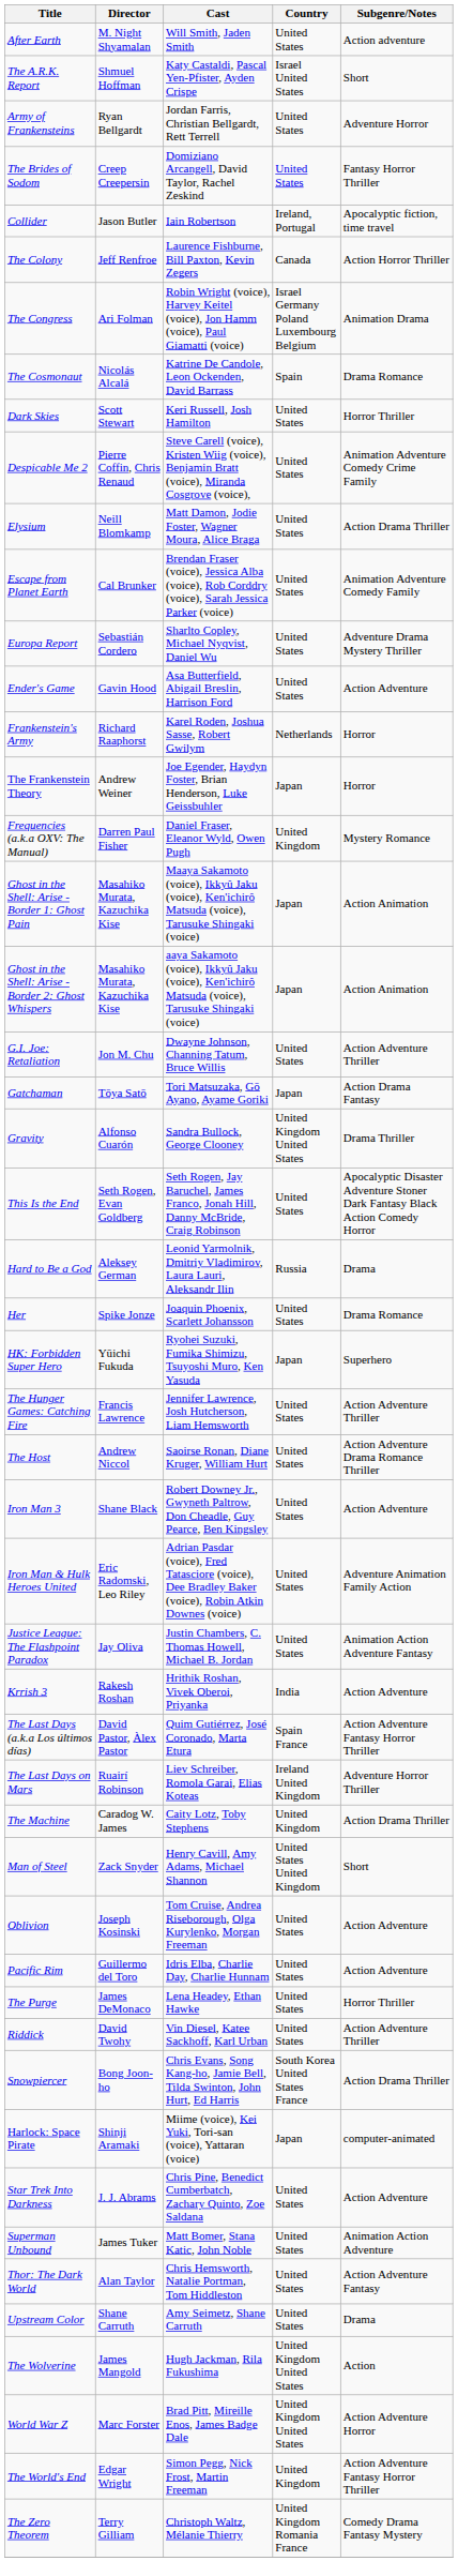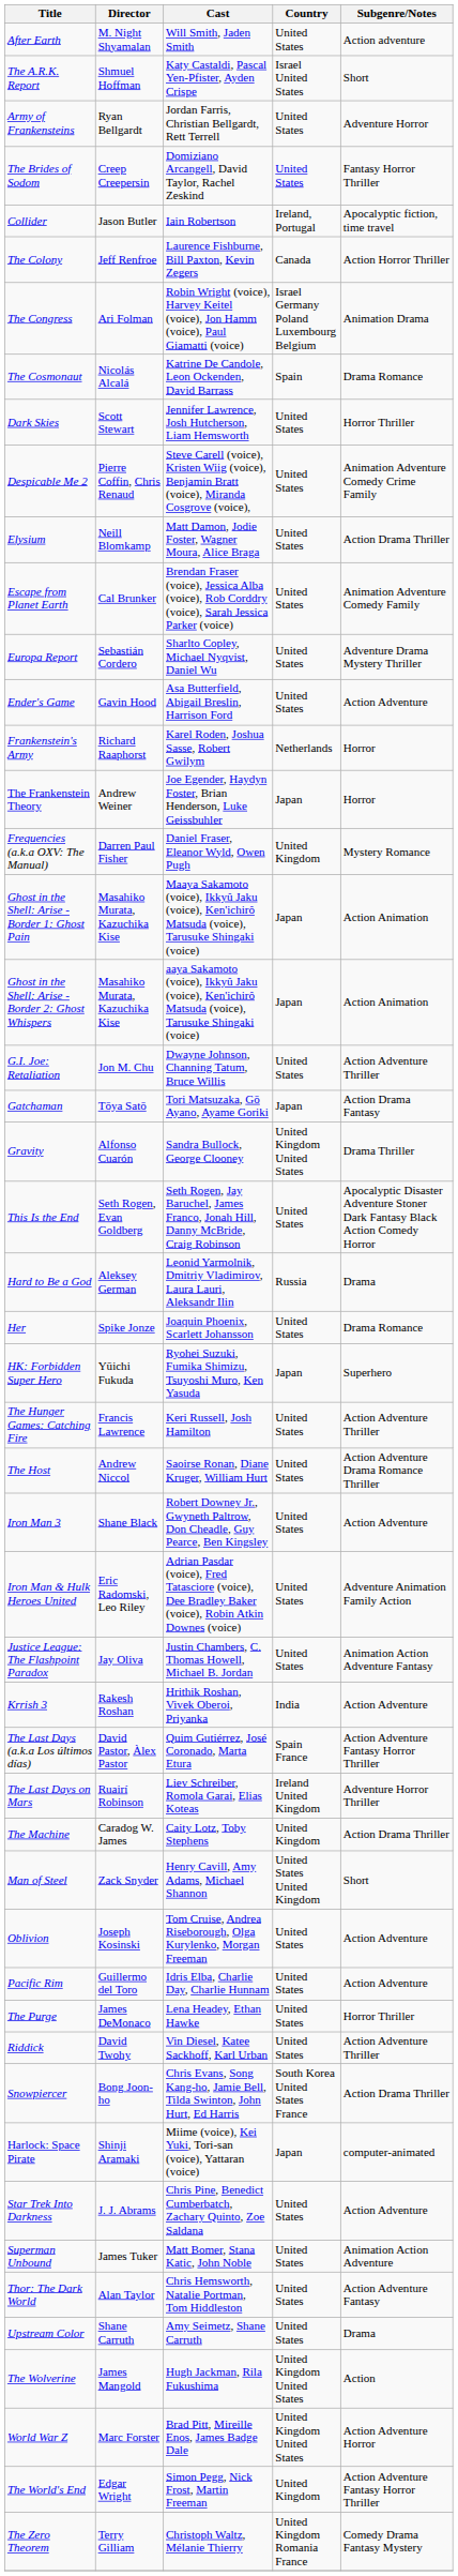Dark Skies | Cast: Keri Russell, Josh Hamilton -> Jennifer Lawrence, Josh Hutcherson, Liam Hemsworth
The Hunger Games: Catching Fire | Cast: Jennifer Lawrence, Josh Hutcherson, Liam Hemsworth -> Keri Russell, Josh Hamilton
